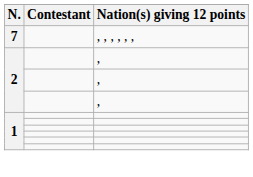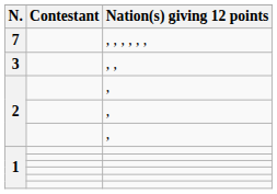+ row: 3 | , ,
